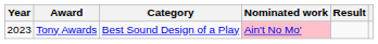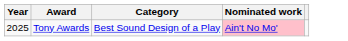- column: Result
Tony Awards | Year: 2023 -> 2025
